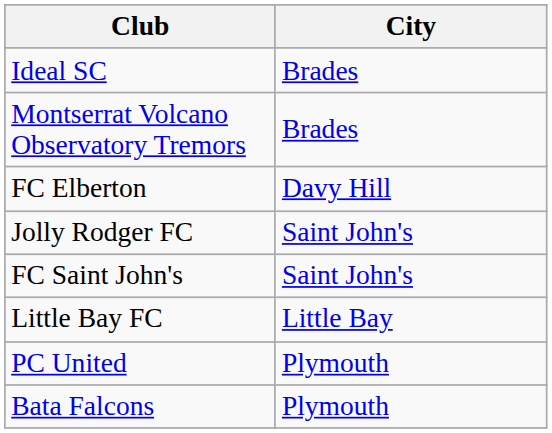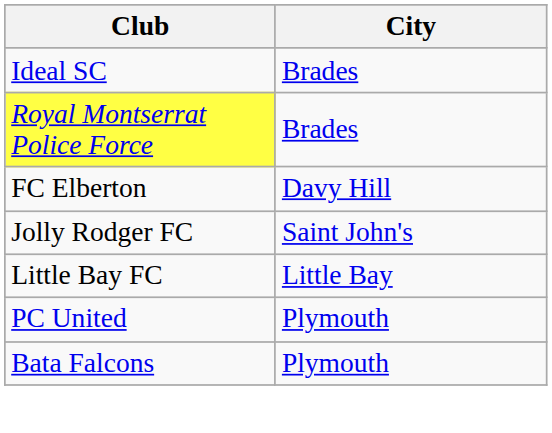- row: Montserrat Volcano Observatory Tremors | Brades
+ row: Royal Montserrat Police Force | Brades
- row: FC Saint John's | Saint John's
